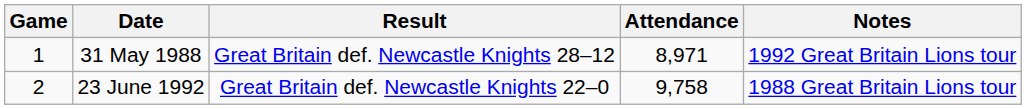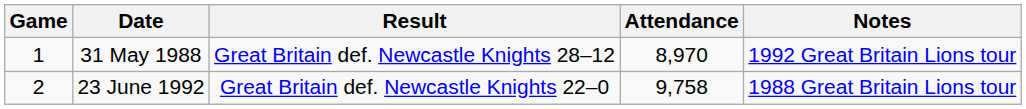31 May 1988 | Attendance: 8,971 -> 8,970
